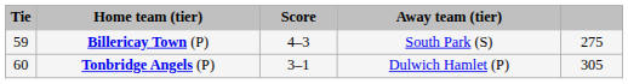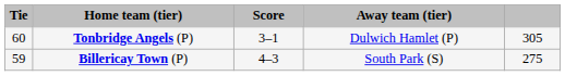rows swapped: Billericay Town (P) <-> Tonbridge Angels (P)
